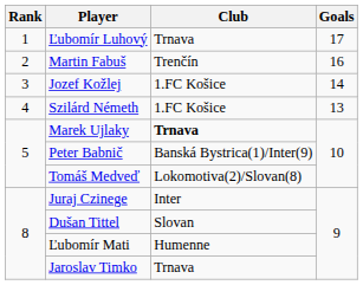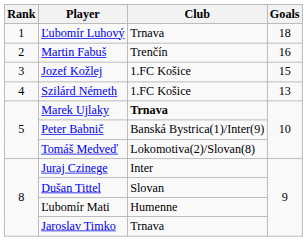Ľubomír Luhový | Goals: 17 -> 18
Jozef Kožlej | Goals: 14 -> 15
